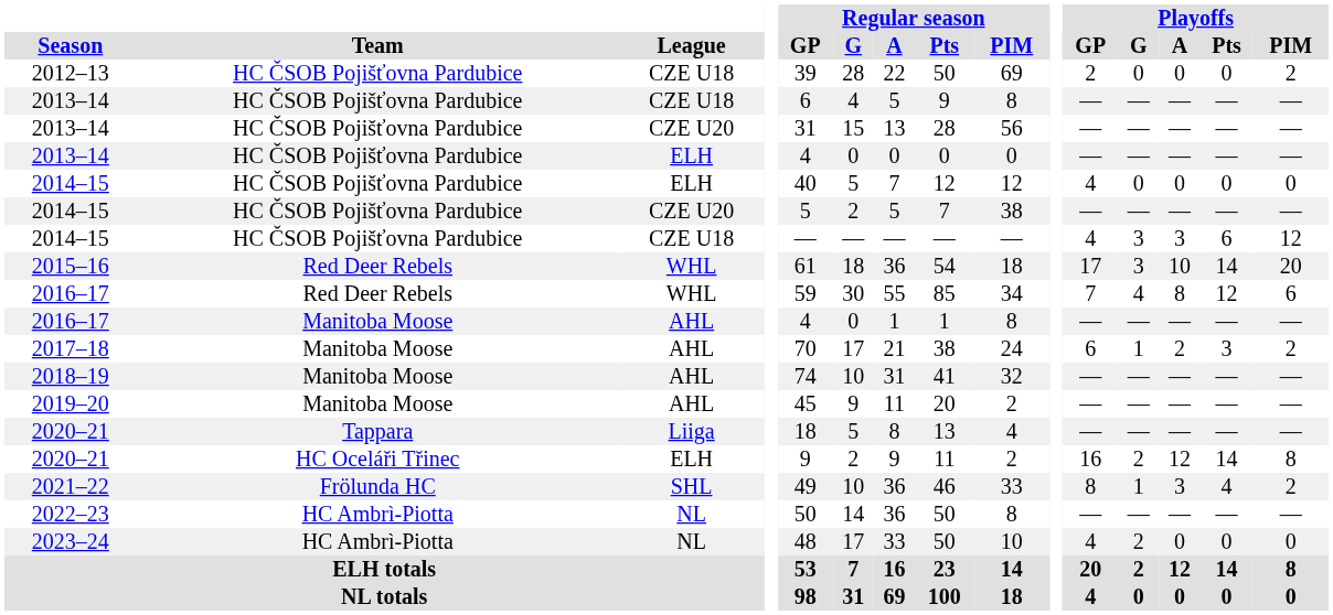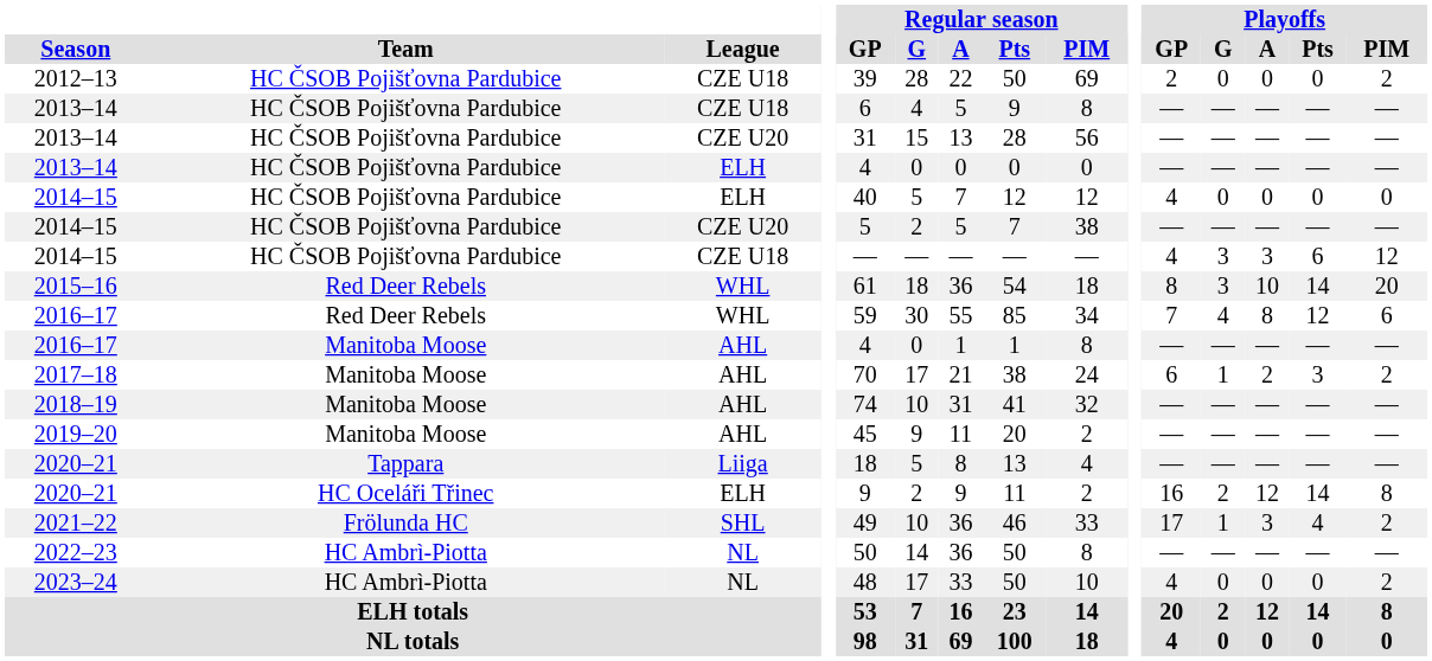2015–16 | Playoffs / GP: 17 -> 8
2021–22 | Playoffs / GP: 8 -> 17
2023–24 | Playoffs / G: 2 -> 0
2023–24 | Playoffs / PIM: 0 -> 2
